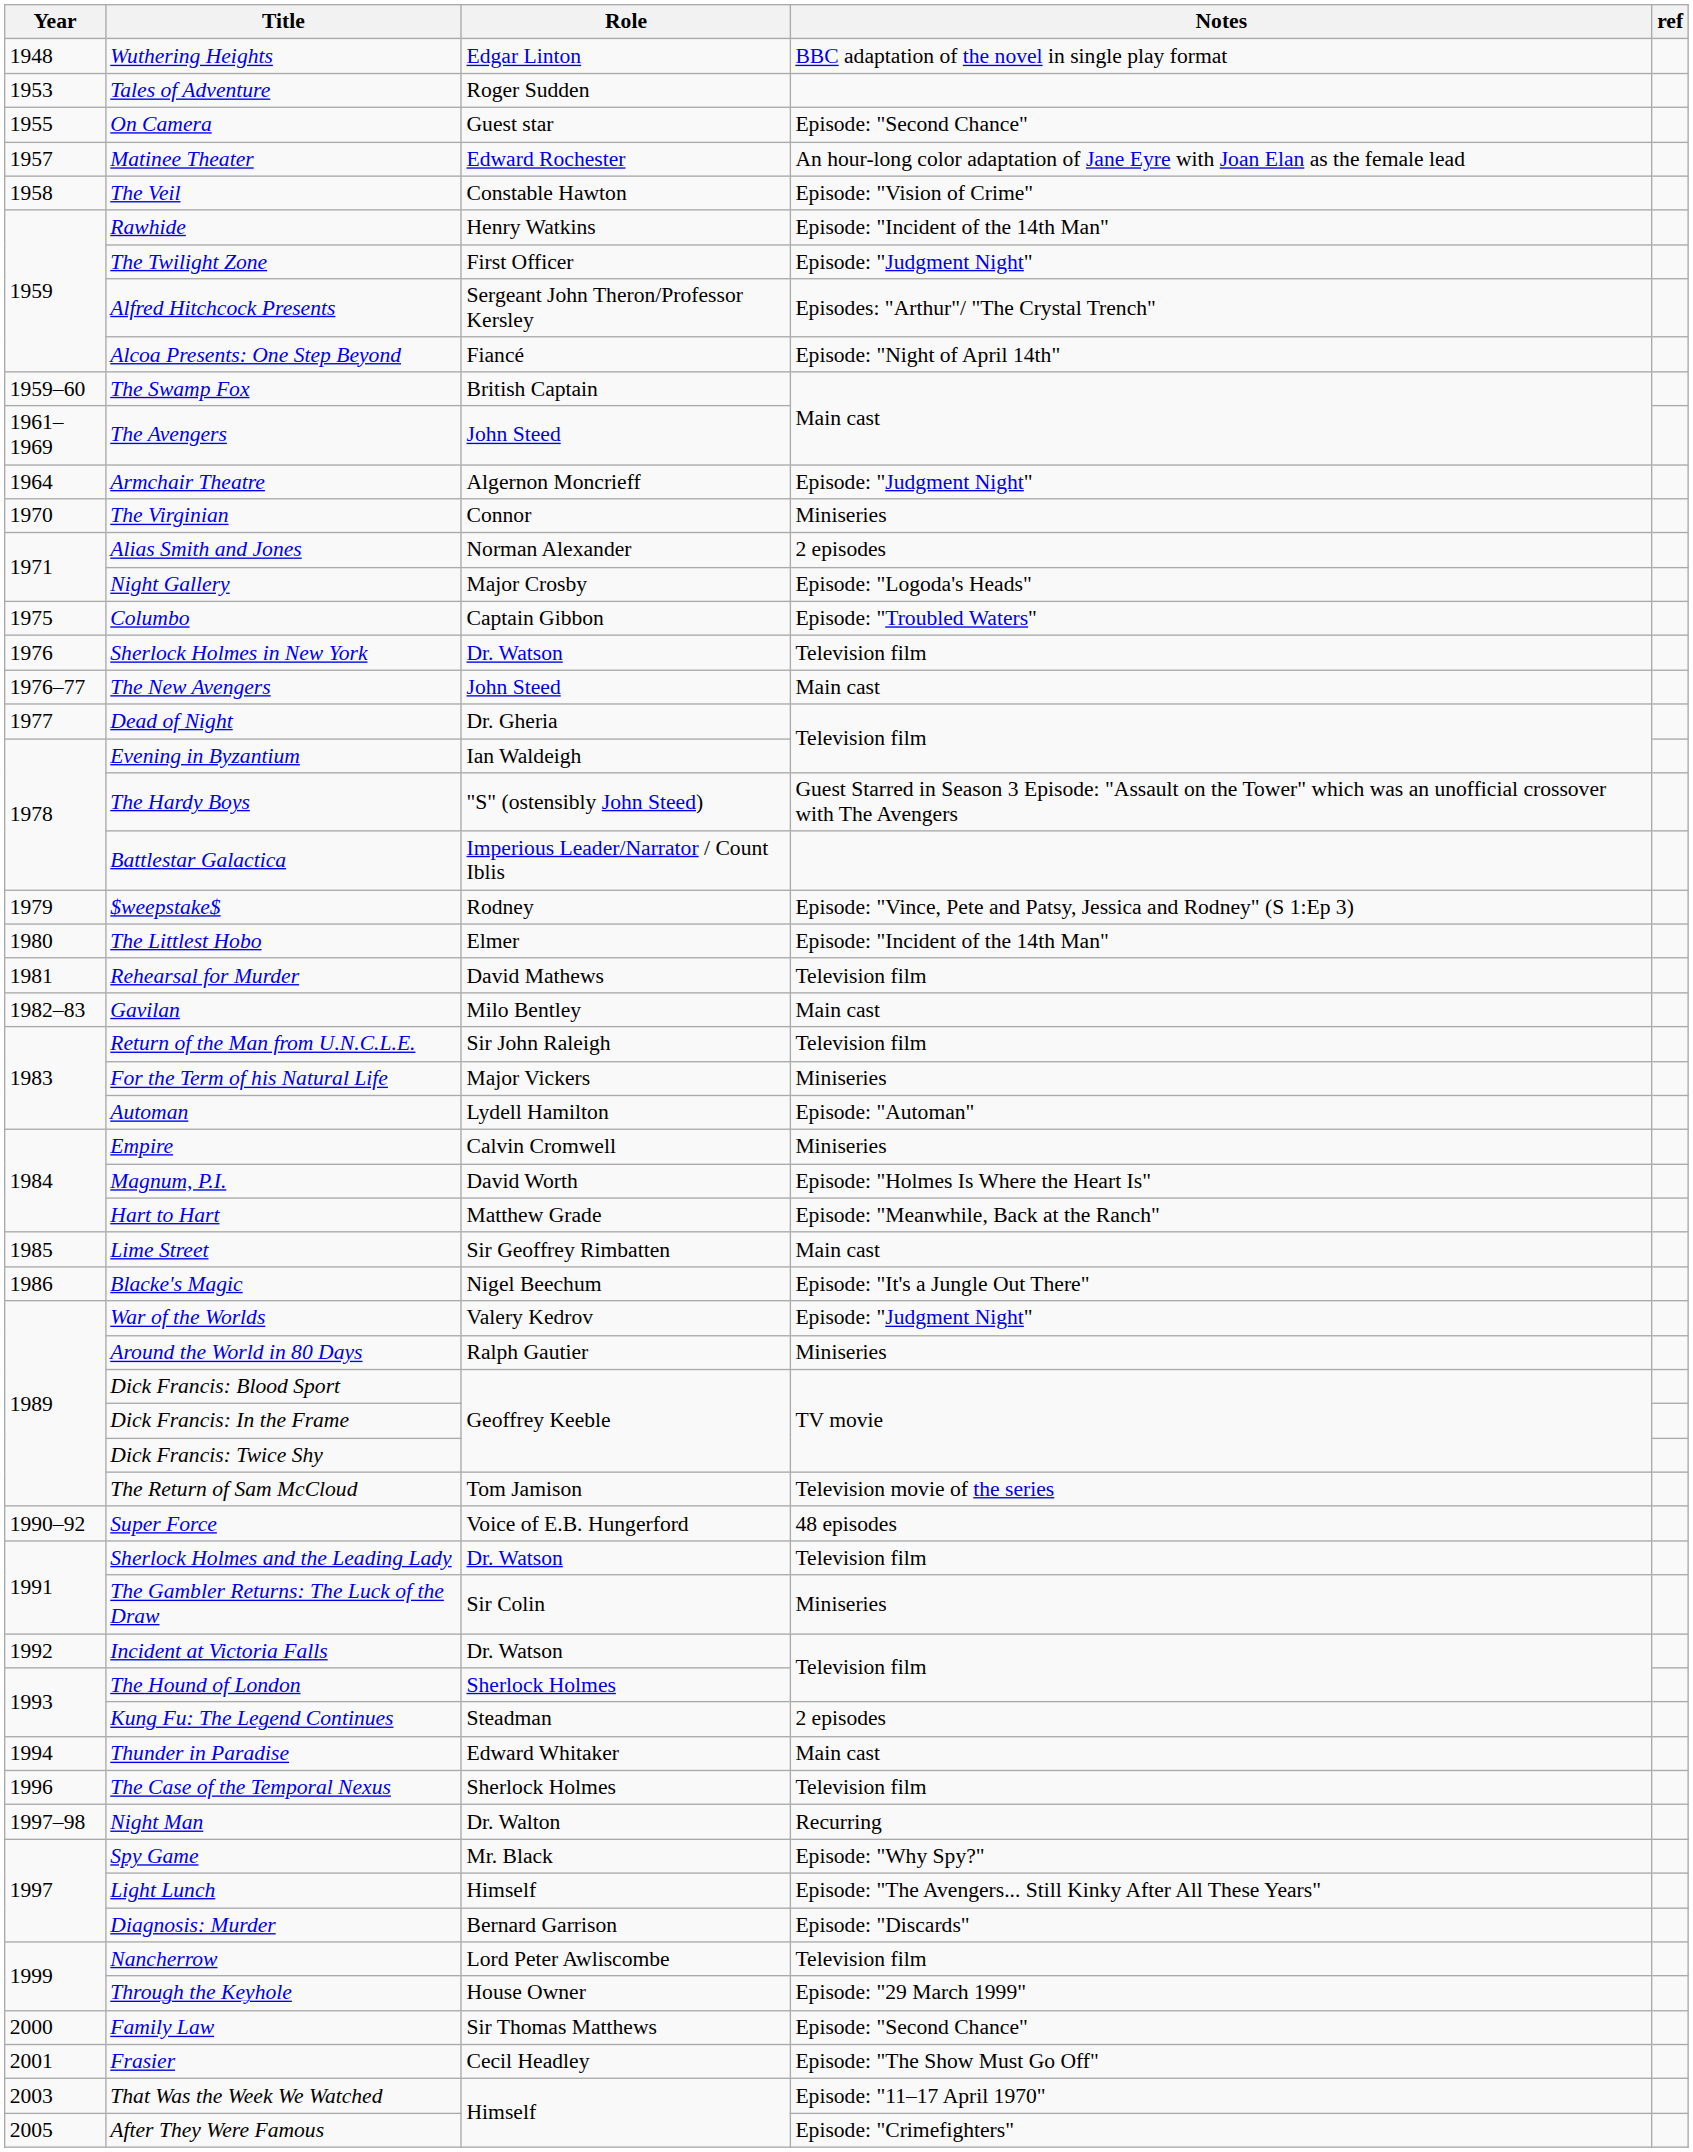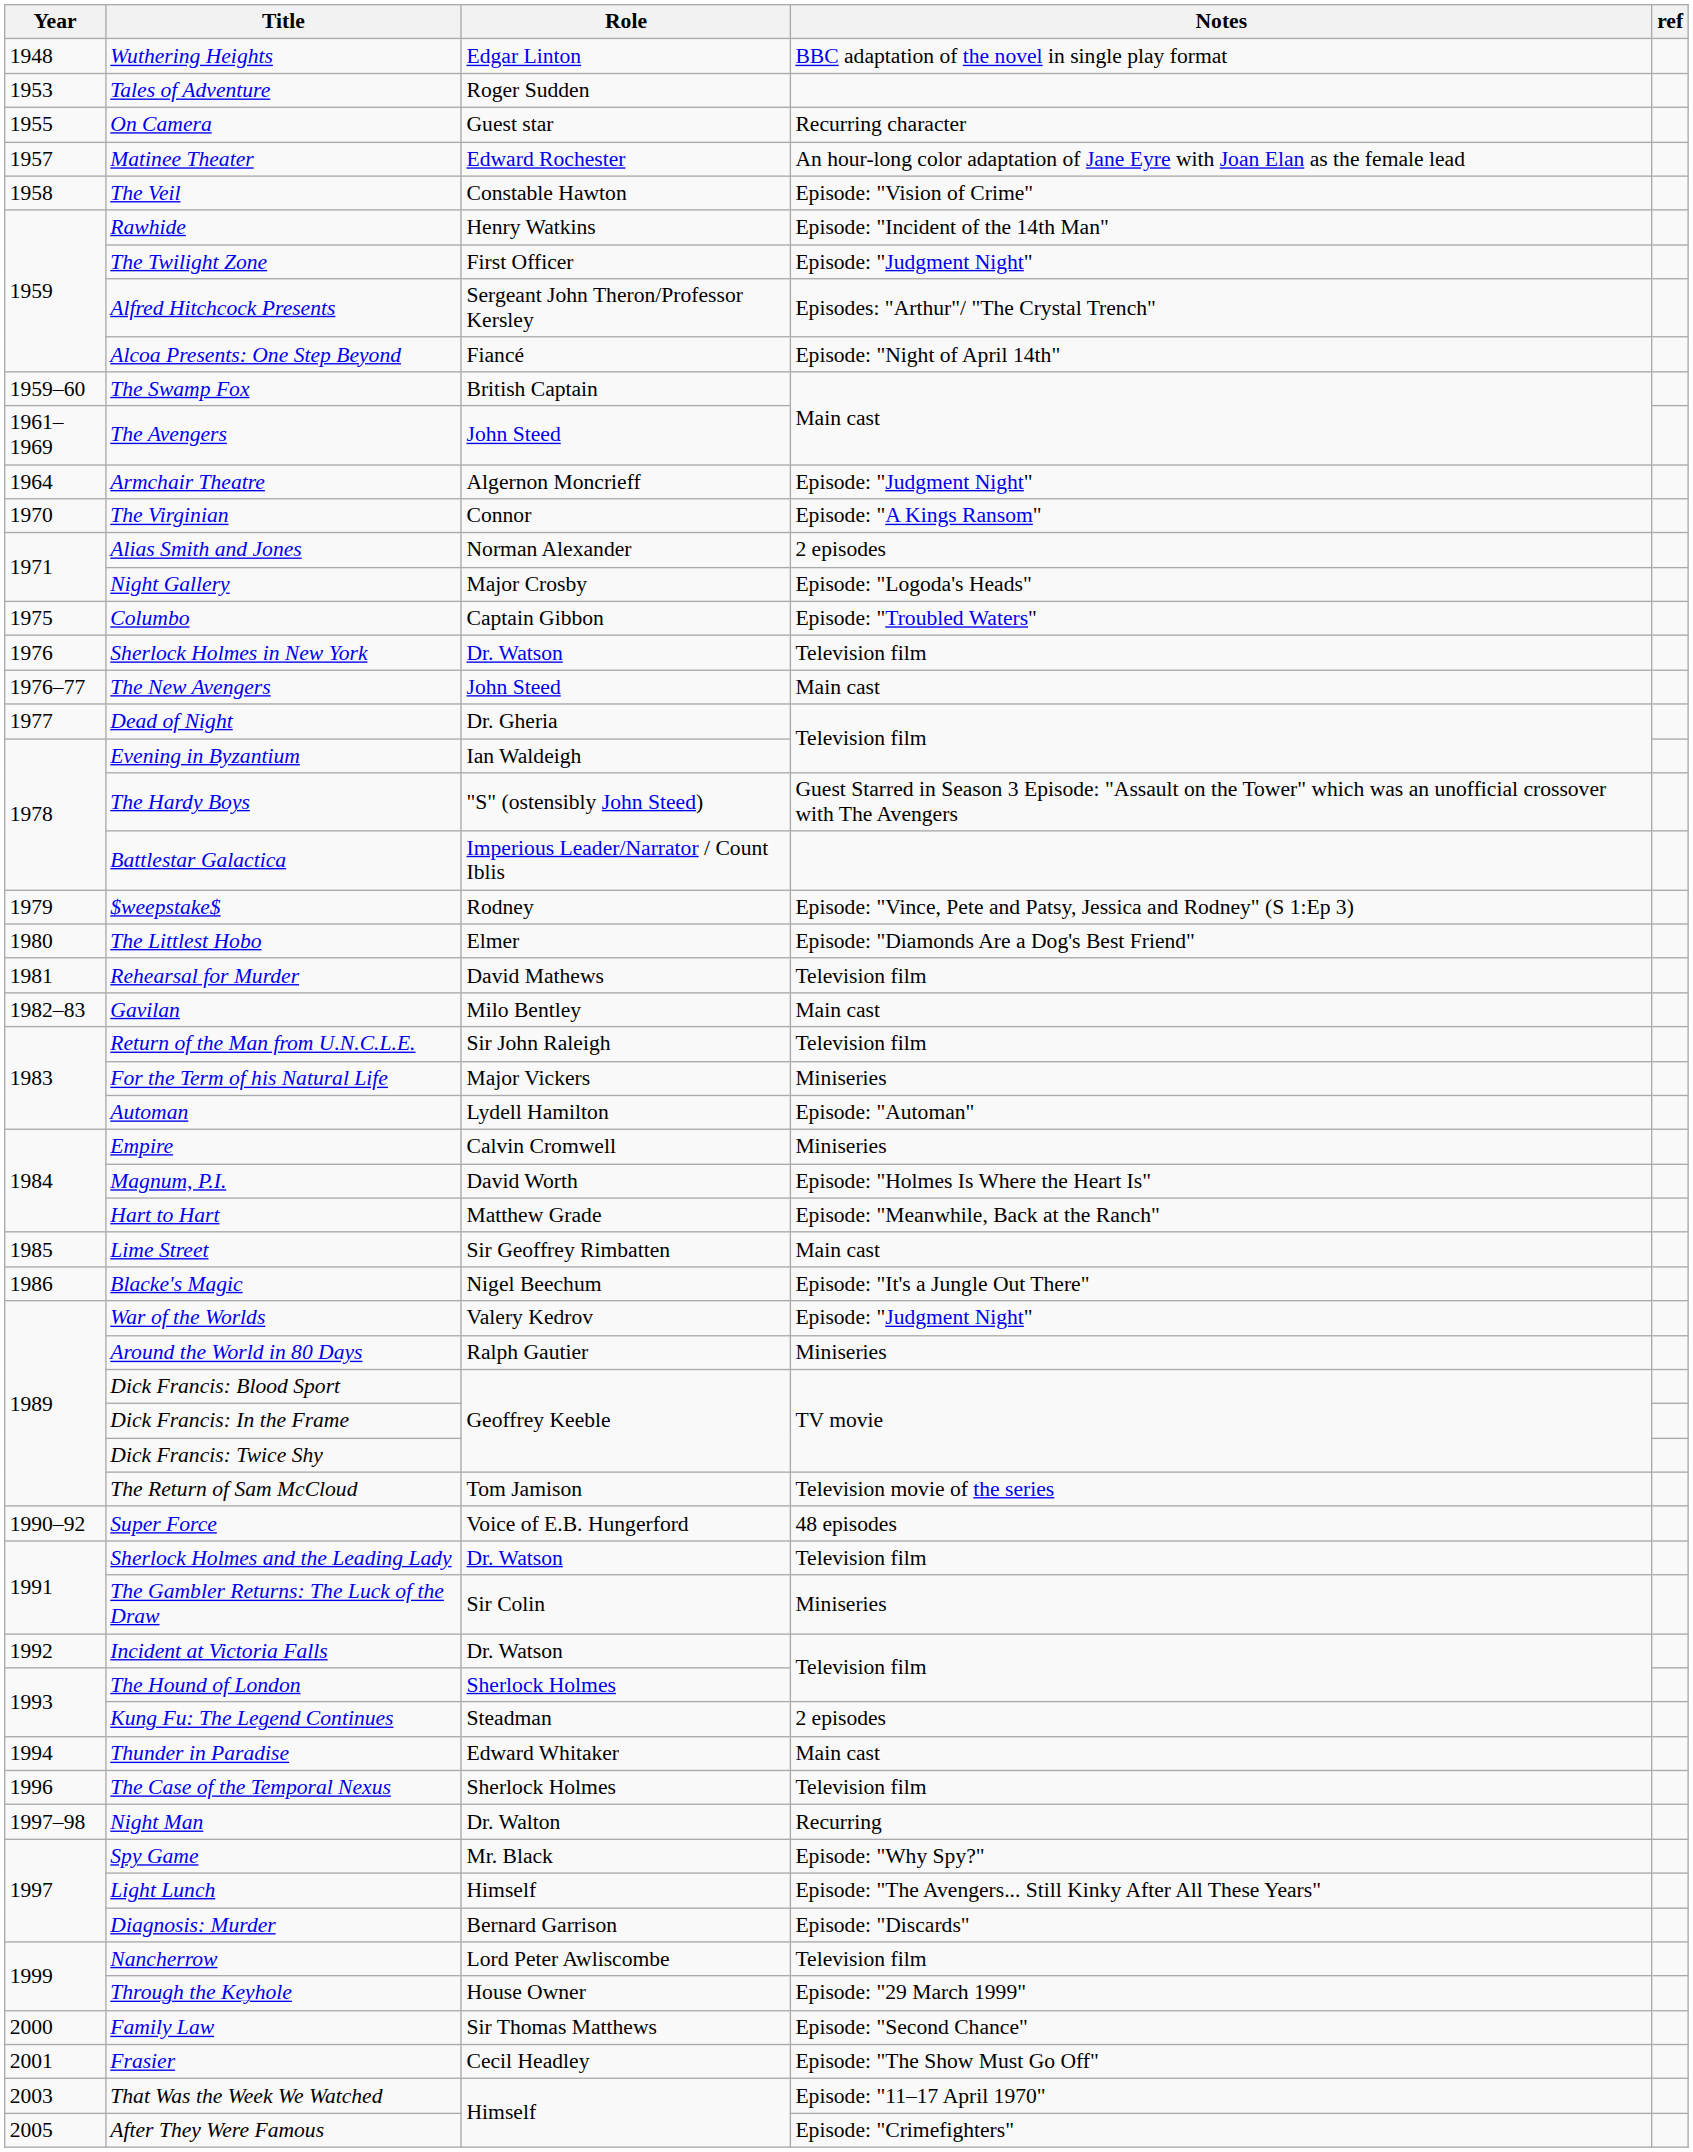On Camera | Notes: Episode: "Second Chance" -> Recurring character
The Virginian | Notes: Miniseries -> Episode: "A Kings Ransom"
The Littlest Hobo | Notes: Episode: "Incident of the 14th Man" -> Episode: "Diamonds Are a Dog's Best Friend"
